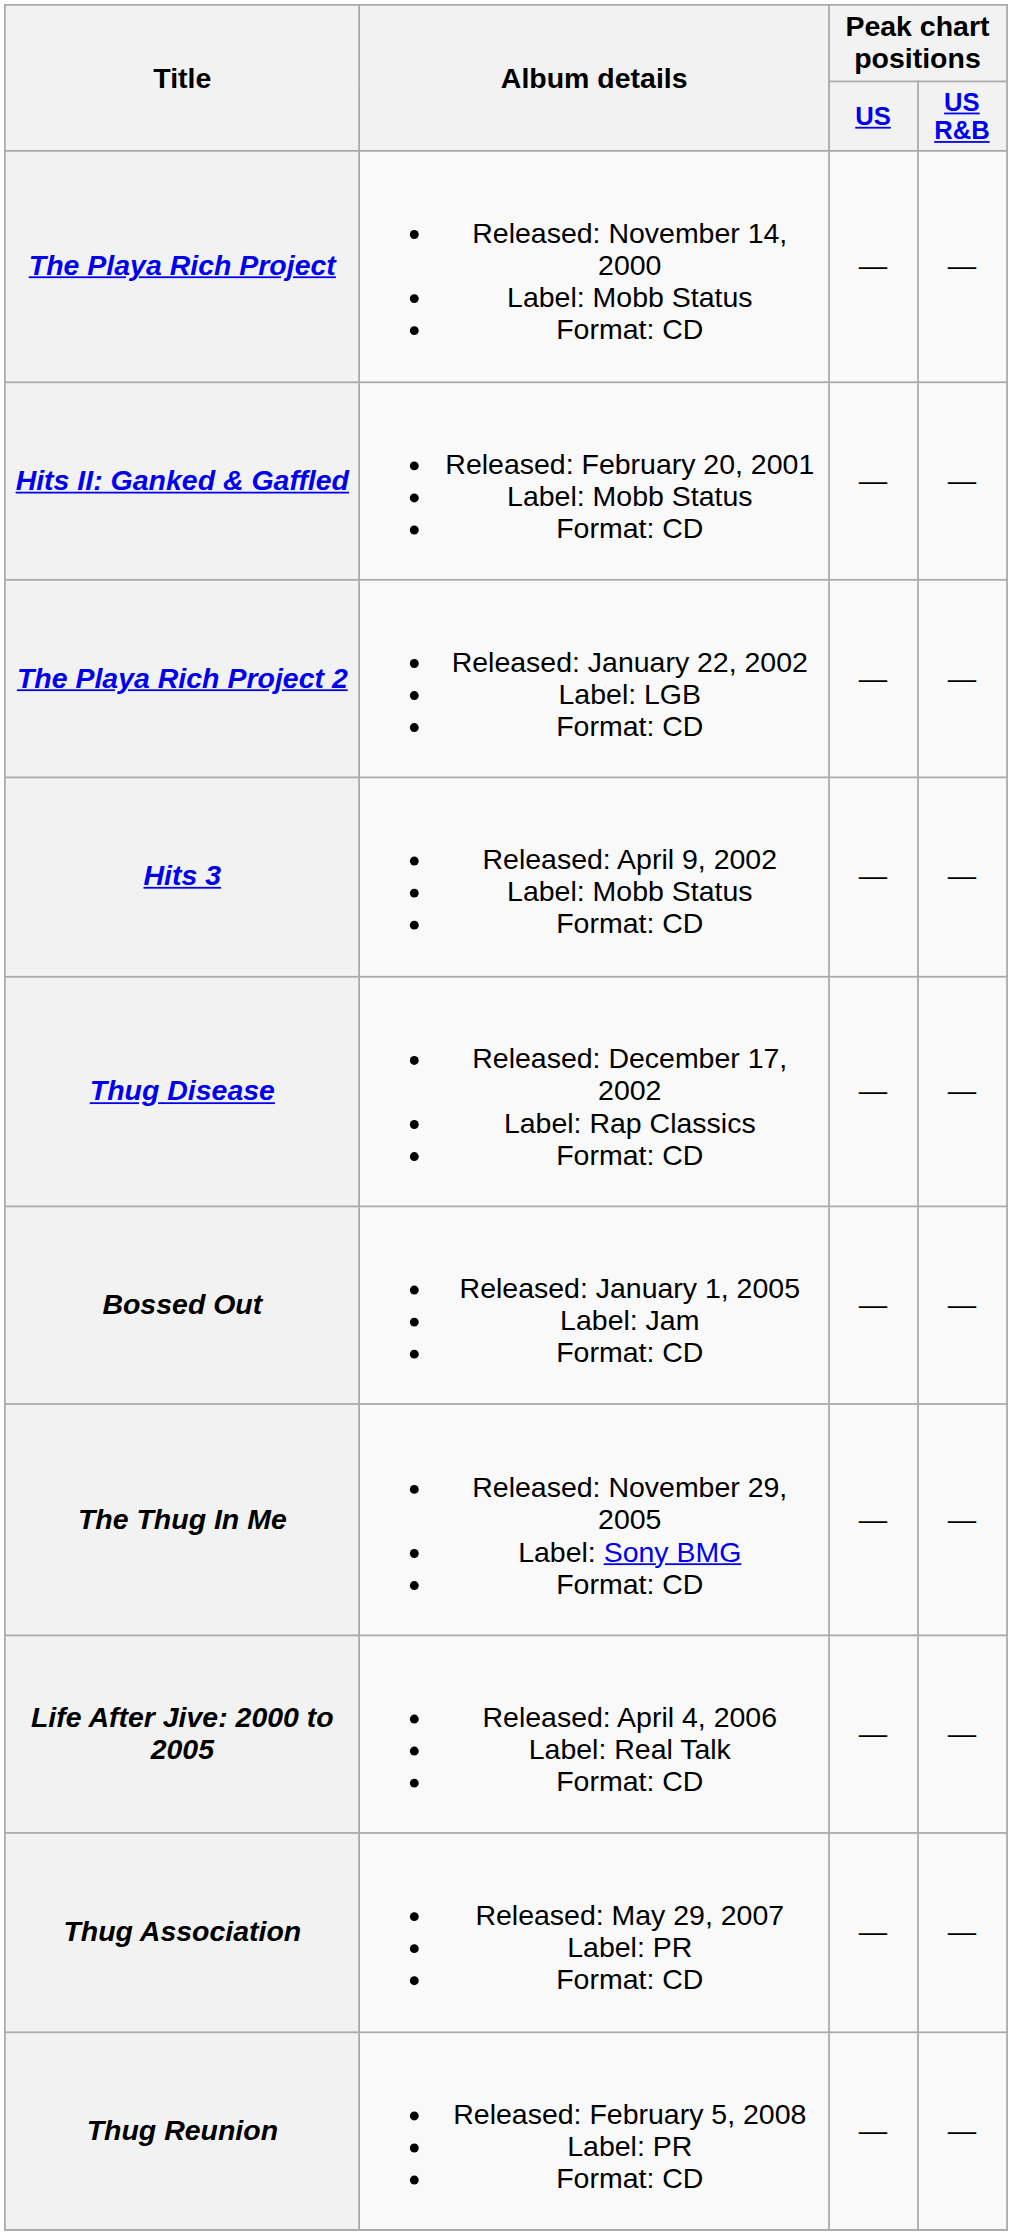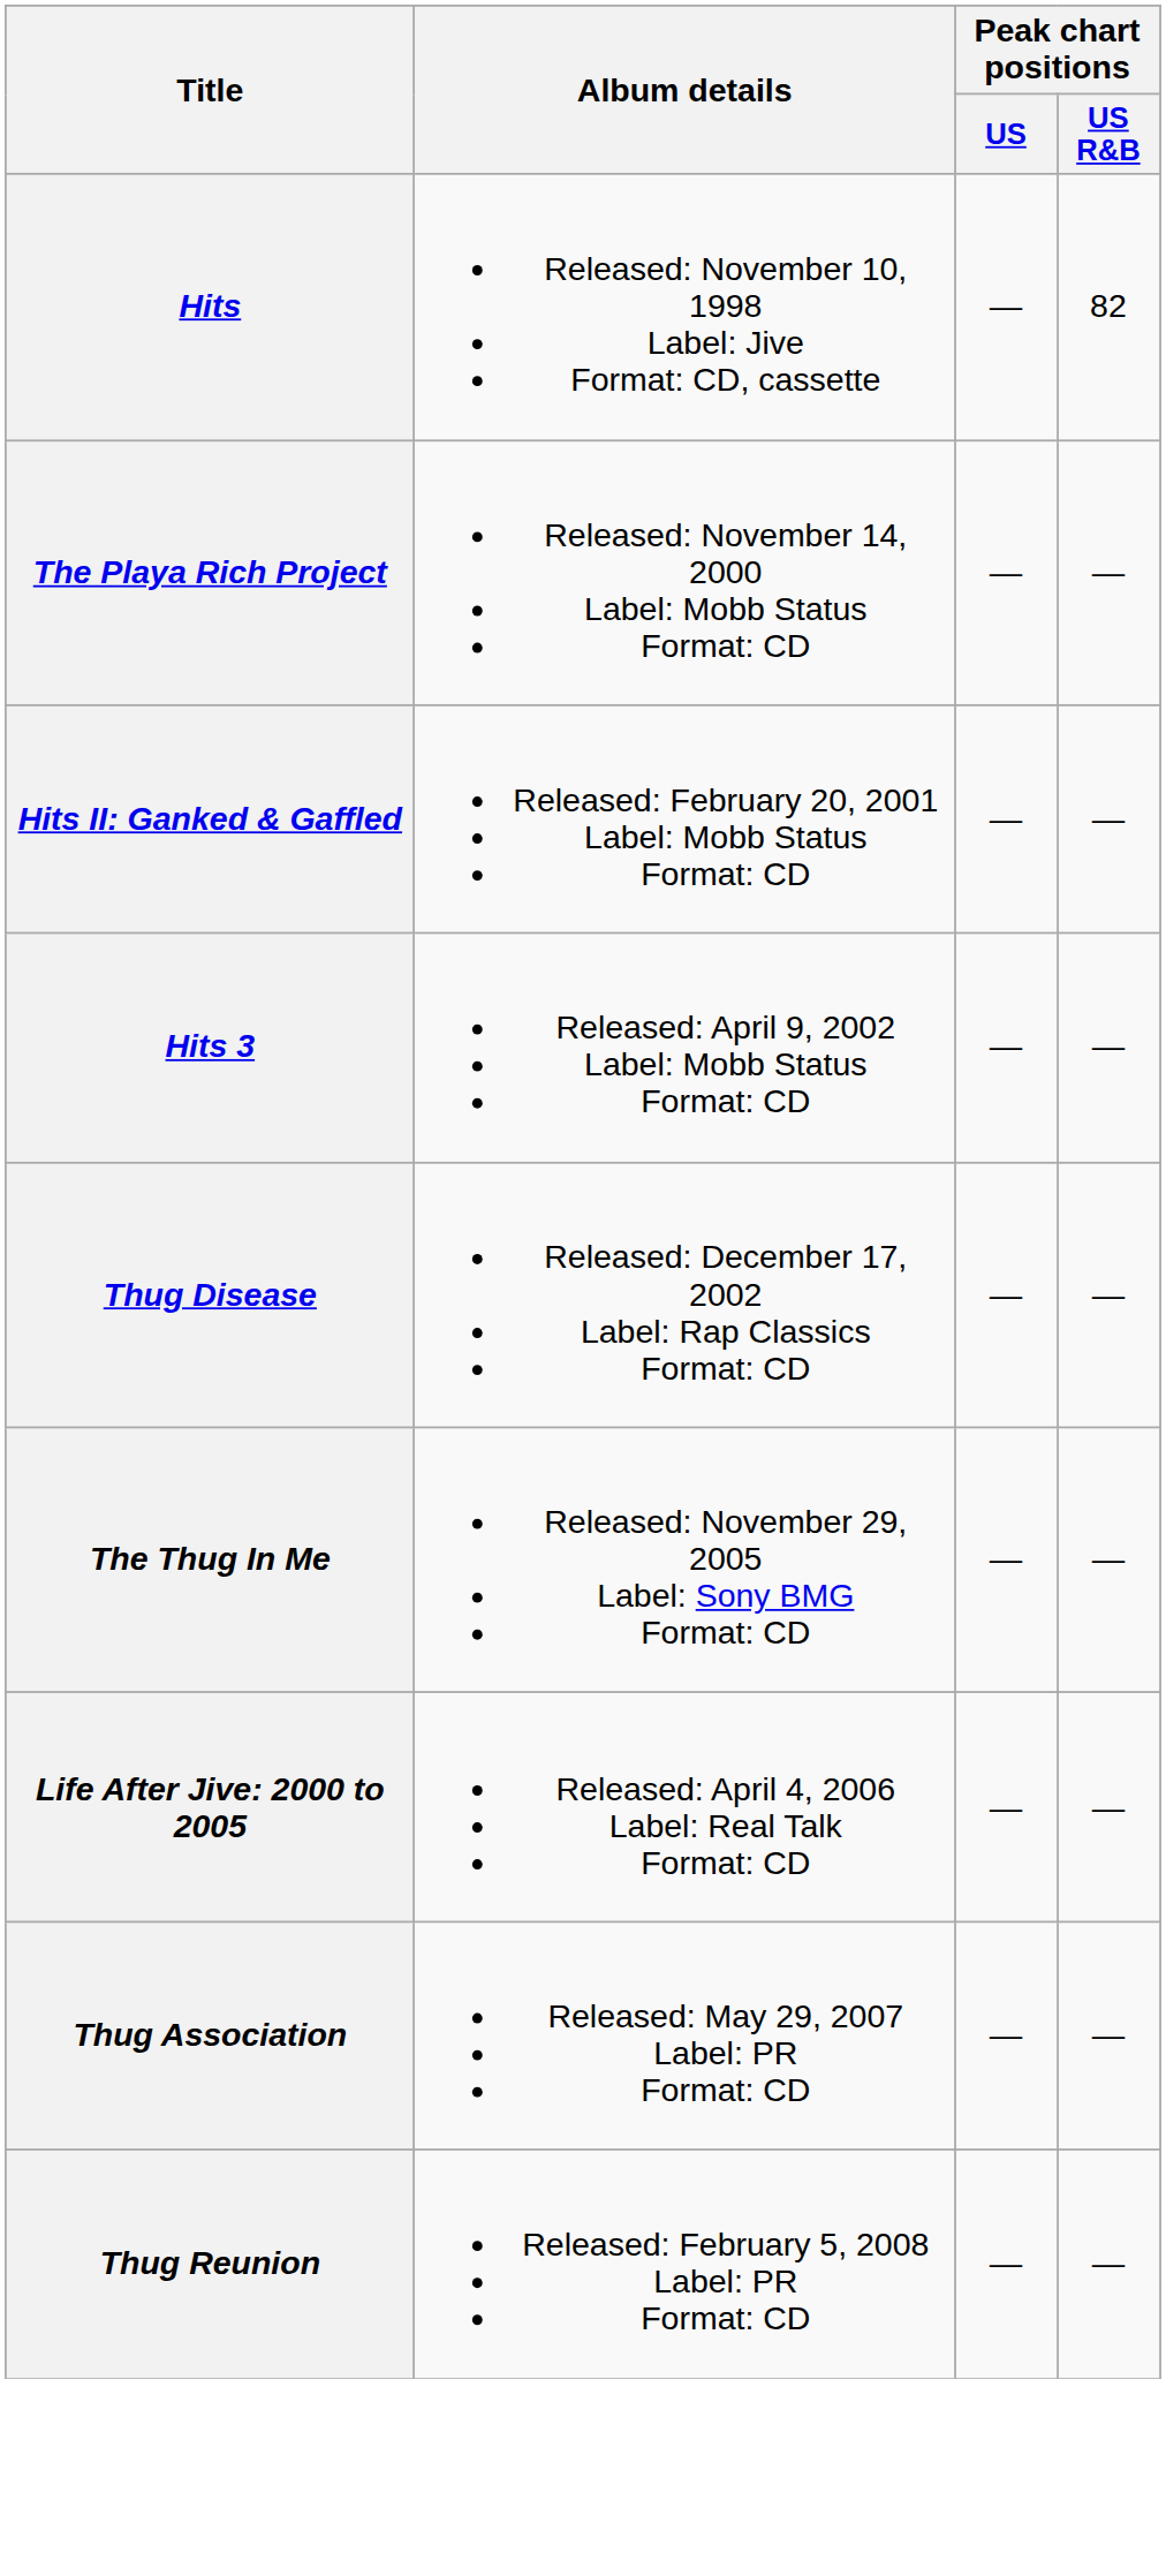+ row: Hits | Released: November 10, 1998 Label: Jive Format: CD, cassette | — | 82
- row: The Playa Rich Project 2 | Released: January 22, 2002 Label: LGB Format: CD | — | —
- row: Bossed Out | Released: January 1, 2005 Label: Jam Format: CD | — | —
